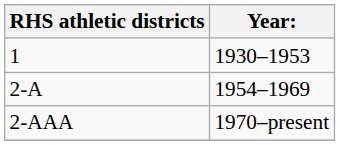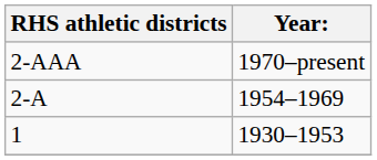rows swapped: 1 <-> 2-AAA
